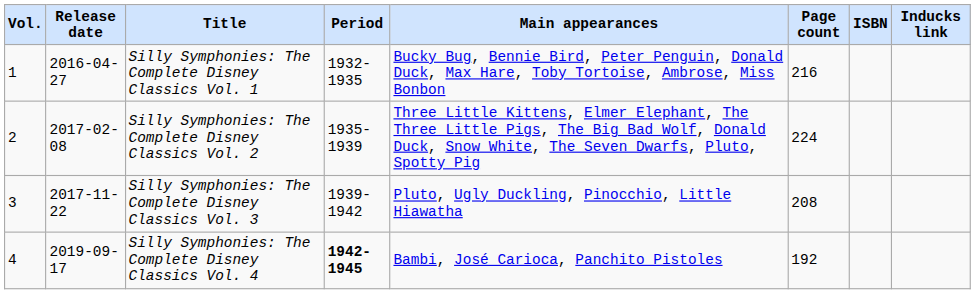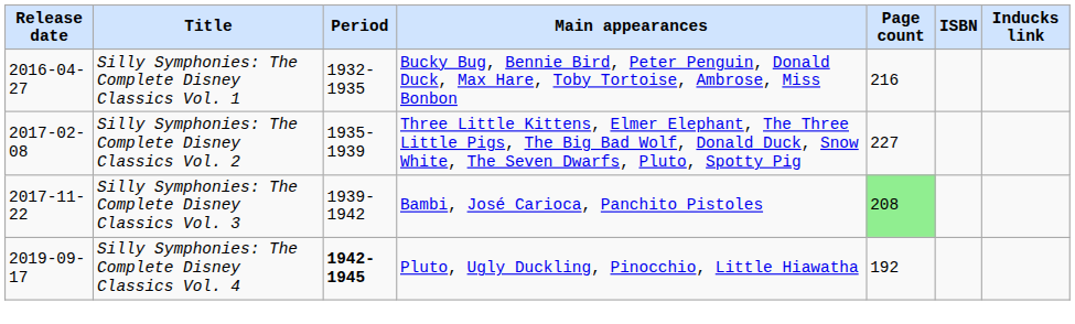- column: Vol. | 1 | 2 | 3 | 4
Silly Symphonies: The Complete Disney Classics Vol. 2 | Page count: 224 -> 227
Silly Symphonies: The Complete Disney Classics Vol. 3 | Main appearances: Pluto, Ugly Duckling, Pinocchio, Little Hiawatha -> Bambi, José Carioca, Panchito Pistoles
Silly Symphonies: The Complete Disney Classics Vol. 3 | Page count: no background -> lightgreen background
Silly Symphonies: The Complete Disney Classics Vol. 4 | Main appearances: Bambi, José Carioca, Panchito Pistoles -> Pluto, Ugly Duckling, Pinocchio, Little Hiawatha
